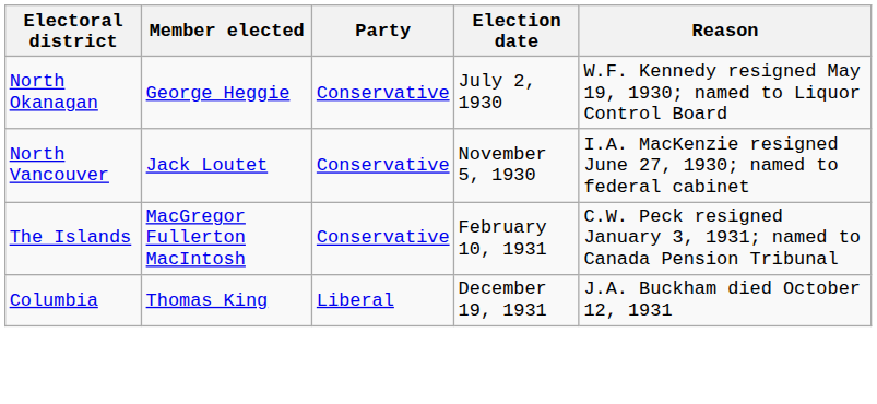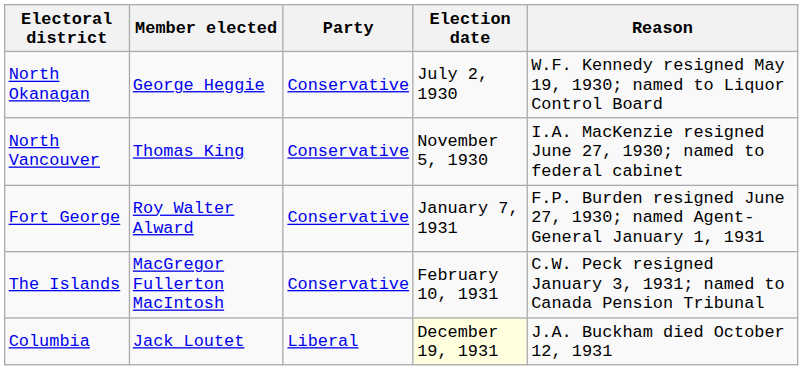North Vancouver | Member elected: Jack Loutet -> Thomas King
+ row: Fort George | Roy Walter Alward | Conservative | January 7, 1931 | F.P. Burden resigned June 27, 1930; named Agent-General January 1, 1931
Columbia | Member elected: Thomas King -> Jack Loutet
Columbia | Election date: no background -> lightyellow background
